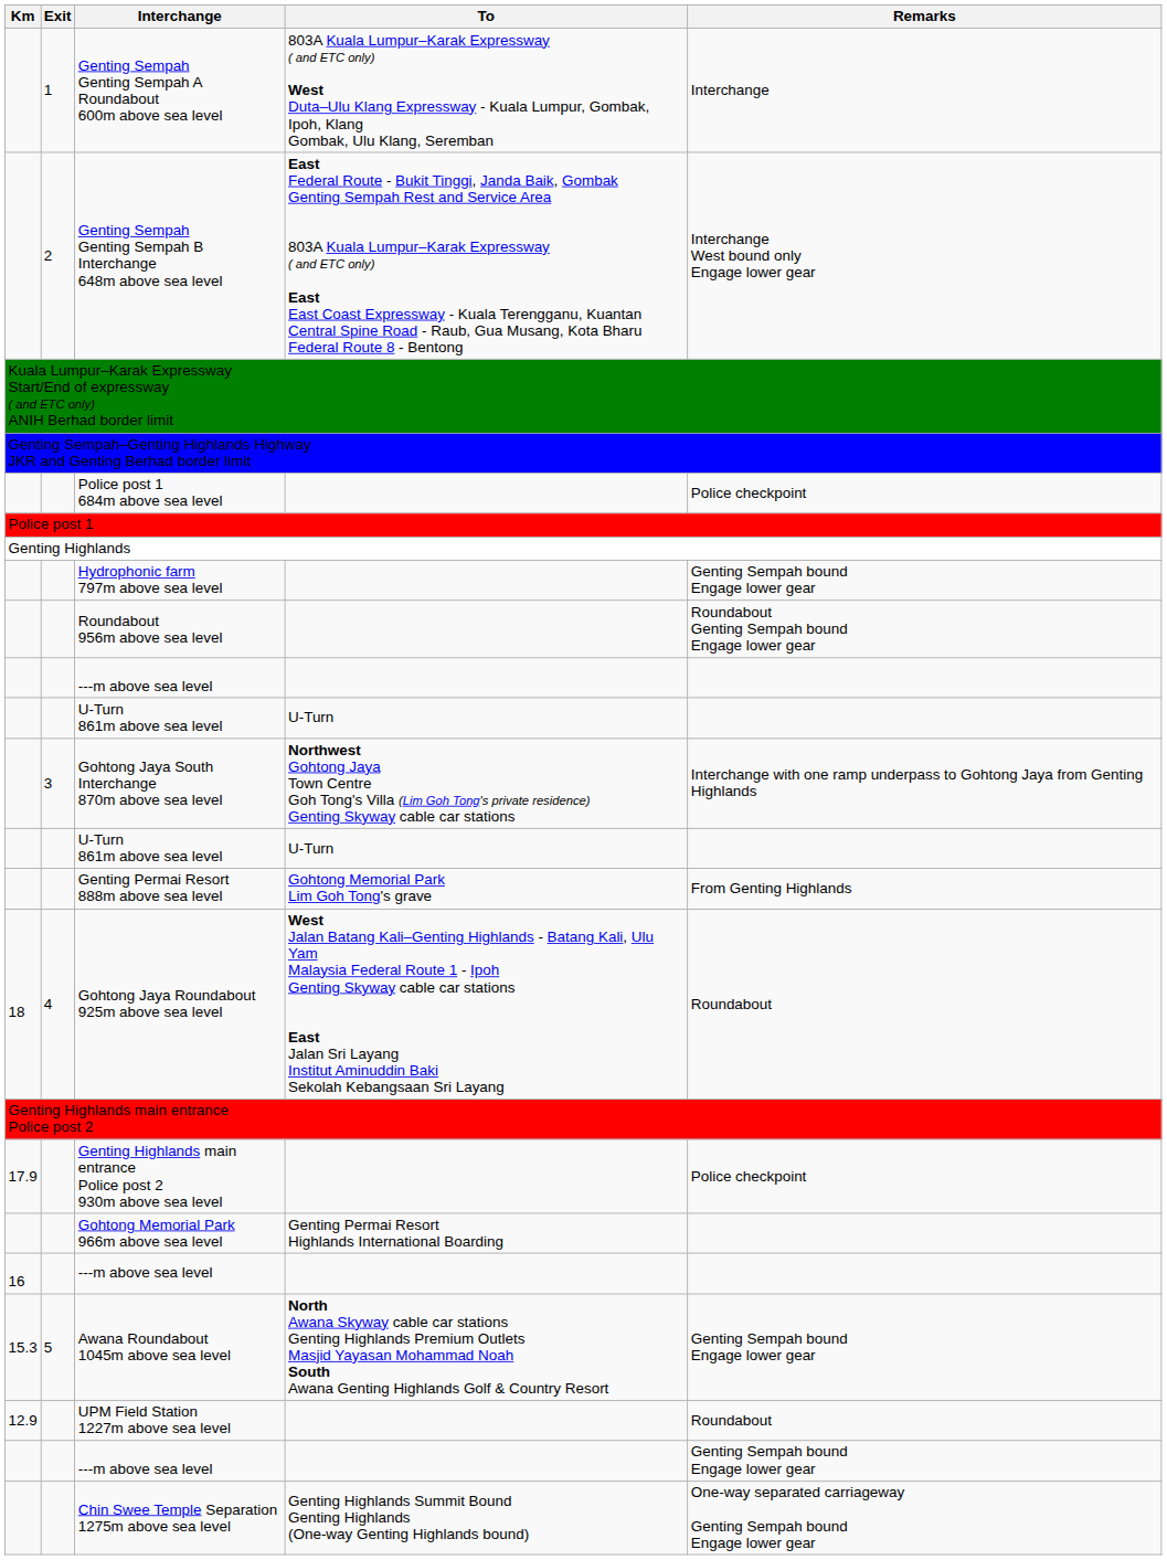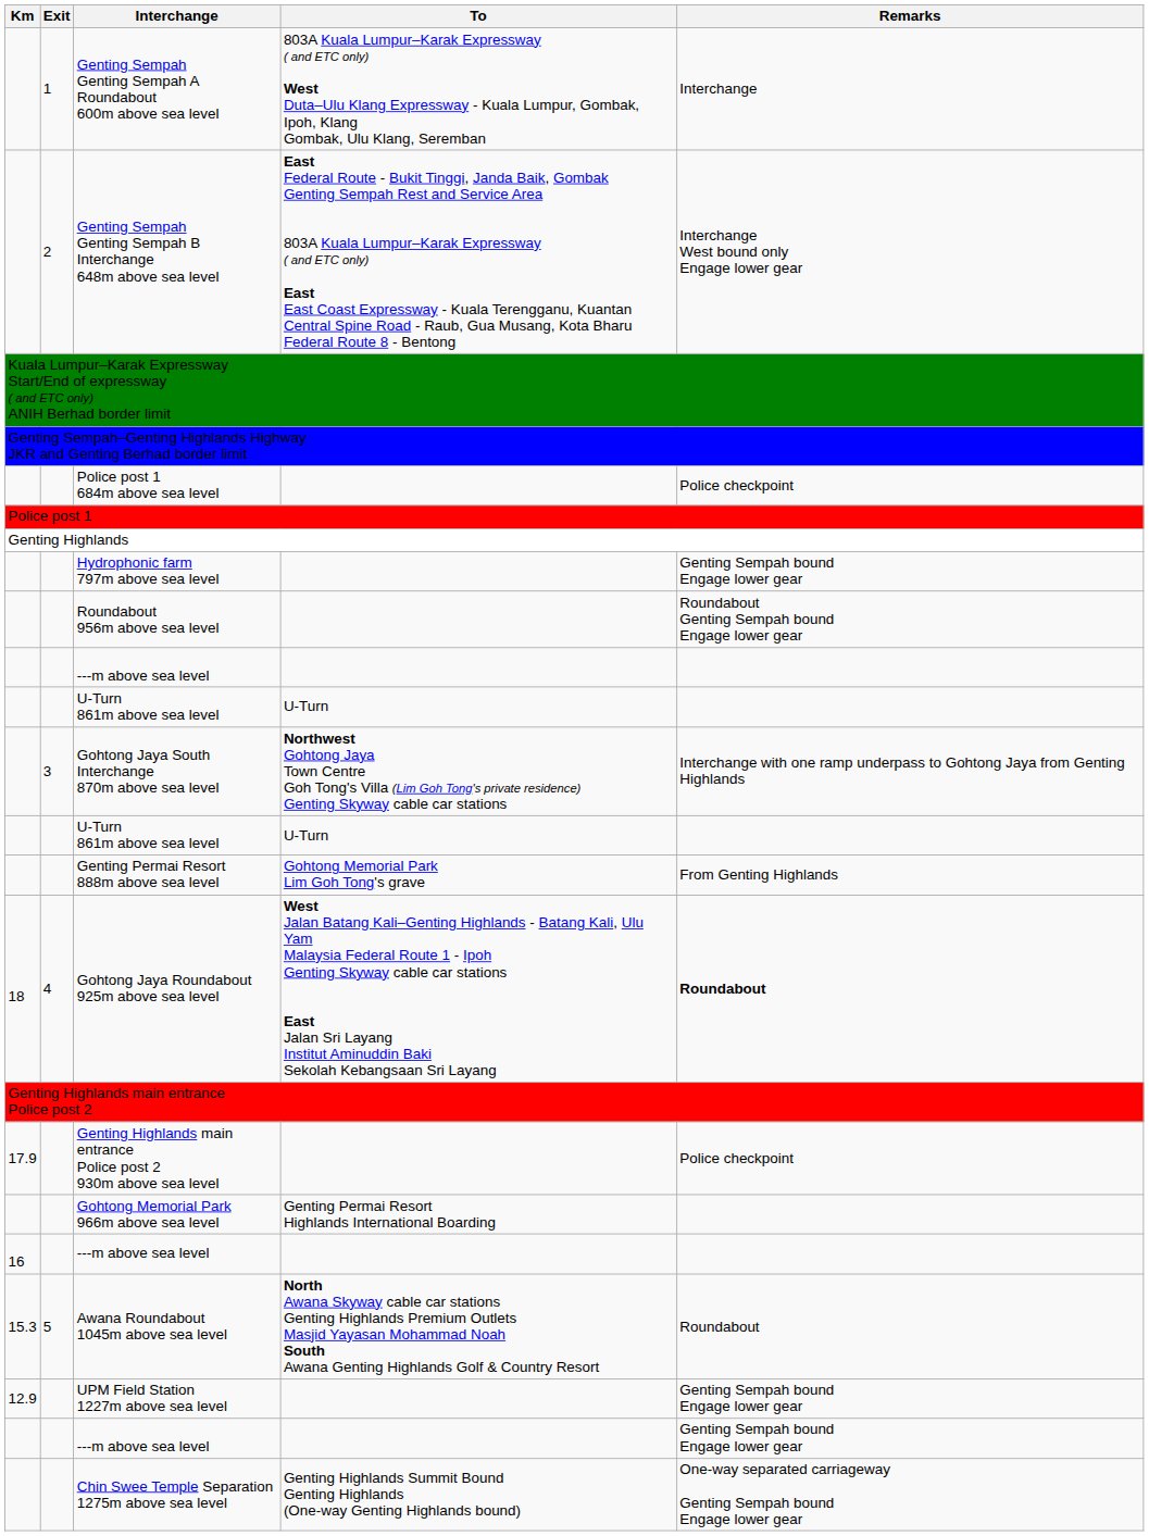Gohtong Jaya Roundabout 925m above sea level | Remarks: normal -> bold
Awana Roundabout 1045m above sea level | Remarks: Genting Sempah bound Engage lower gear -> Roundabout
UPM Field Station 1227m above sea level | Remarks: Roundabout -> Genting Sempah bound Engage lower gear
